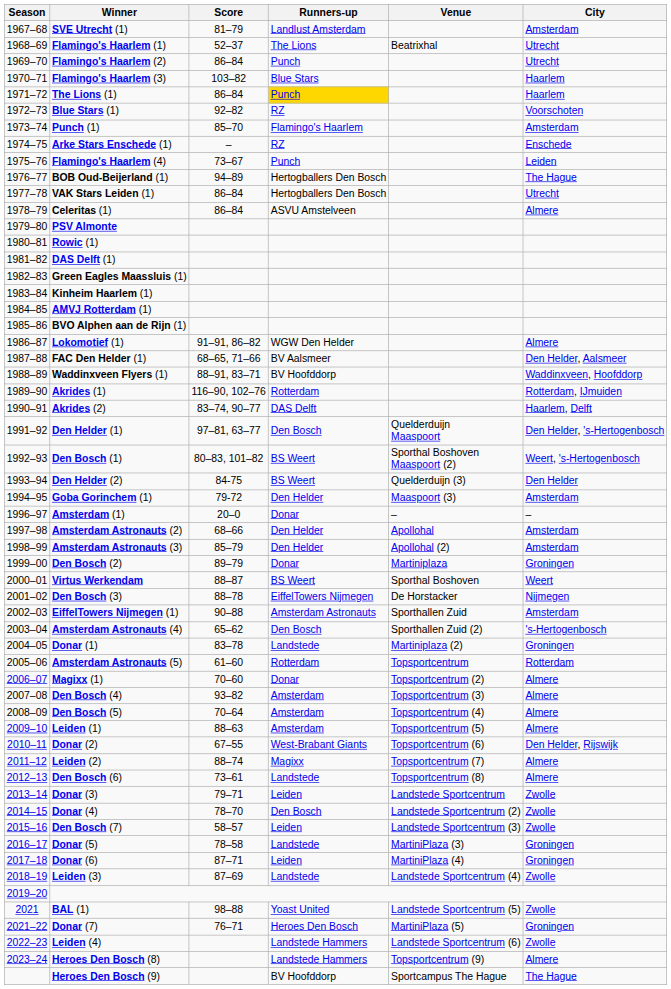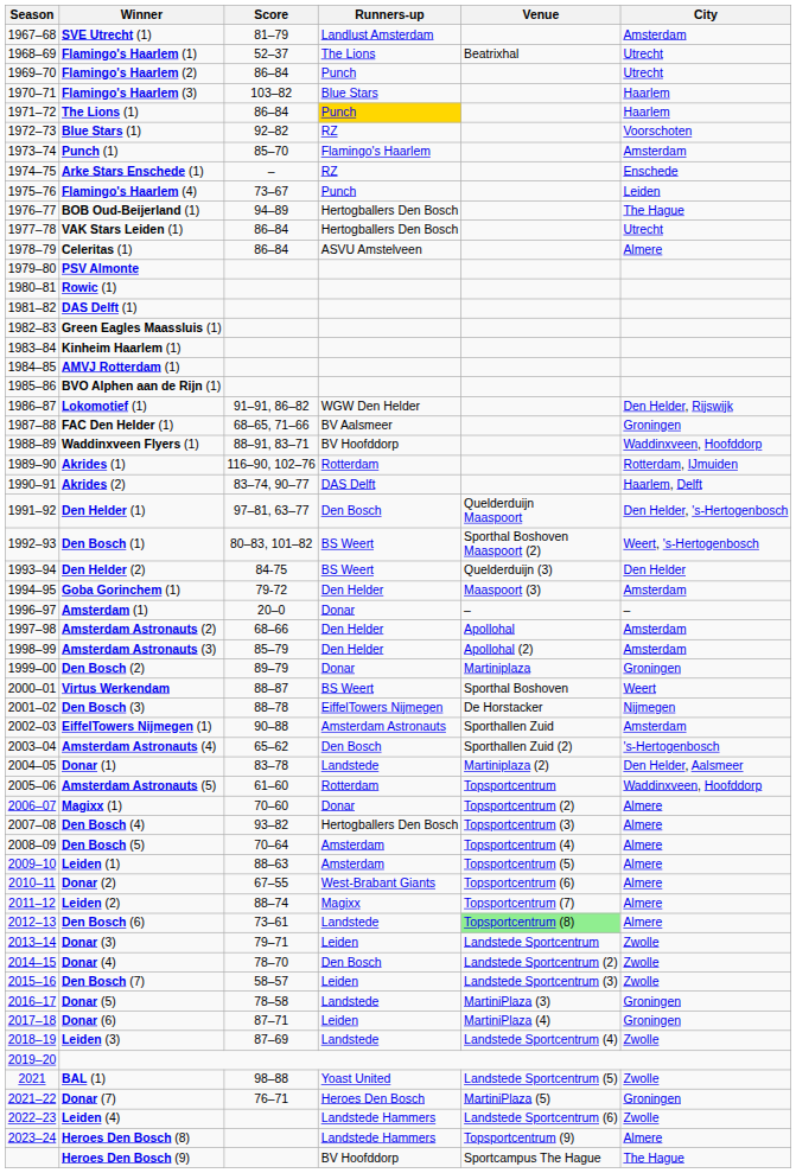Lokomotief (1) | City: Almere -> Den Helder, Rijswijk
FAC Den Helder (1) | City: Den Helder, Aalsmeer -> Groningen
Donar (1) | City: Groningen -> Den Helder, Aalsmeer
Amsterdam Astronauts (5) | City: Rotterdam -> Waddinxveen, Hoofddorp
Den Bosch (4) | Runners-up: Amsterdam -> Hertogballers Den Bosch
Donar (2) | City: Den Helder, Rijswijk -> Almere
Den Bosch (6) | Venue: no background -> lightgreen background
